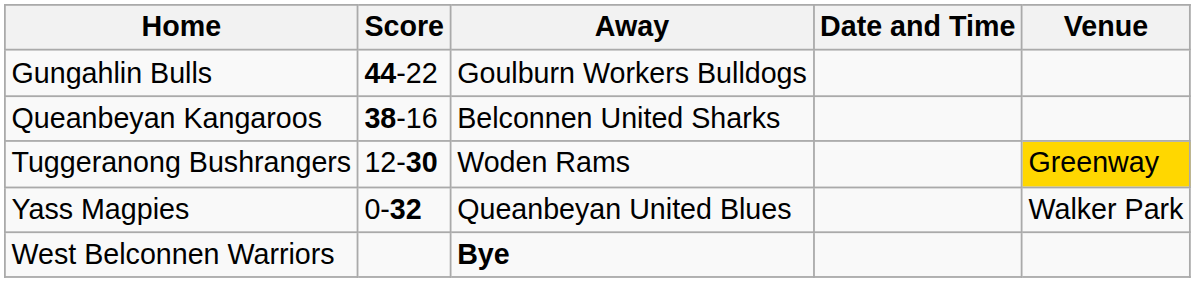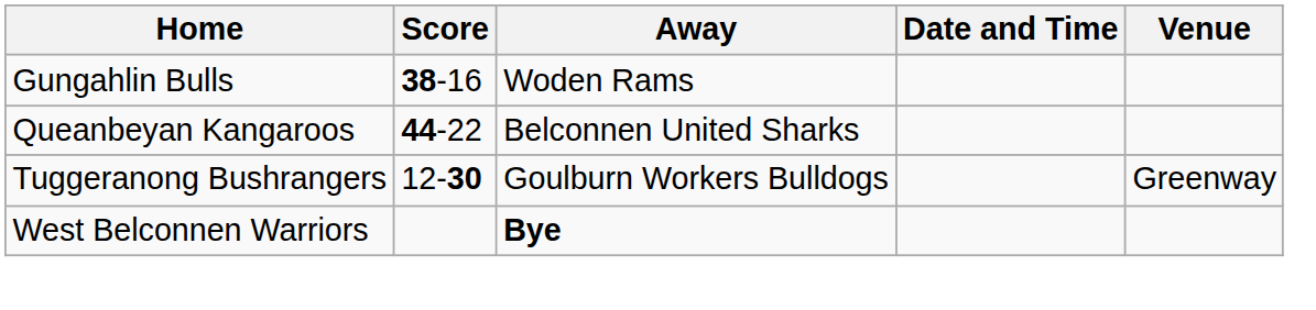Gungahlin Bulls | Score: 44-22 -> 38-16
Gungahlin Bulls | Away: Goulburn Workers Bulldogs -> Woden Rams
Queanbeyan Kangaroos | Score: 38-16 -> 44-22
Tuggeranong Bushrangers | Away: Woden Rams -> Goulburn Workers Bulldogs
Tuggeranong Bushrangers | Venue: gold background -> no background
- row: Yass Magpies | 0-32 | Queanbeyan United Blues | Walker Park
